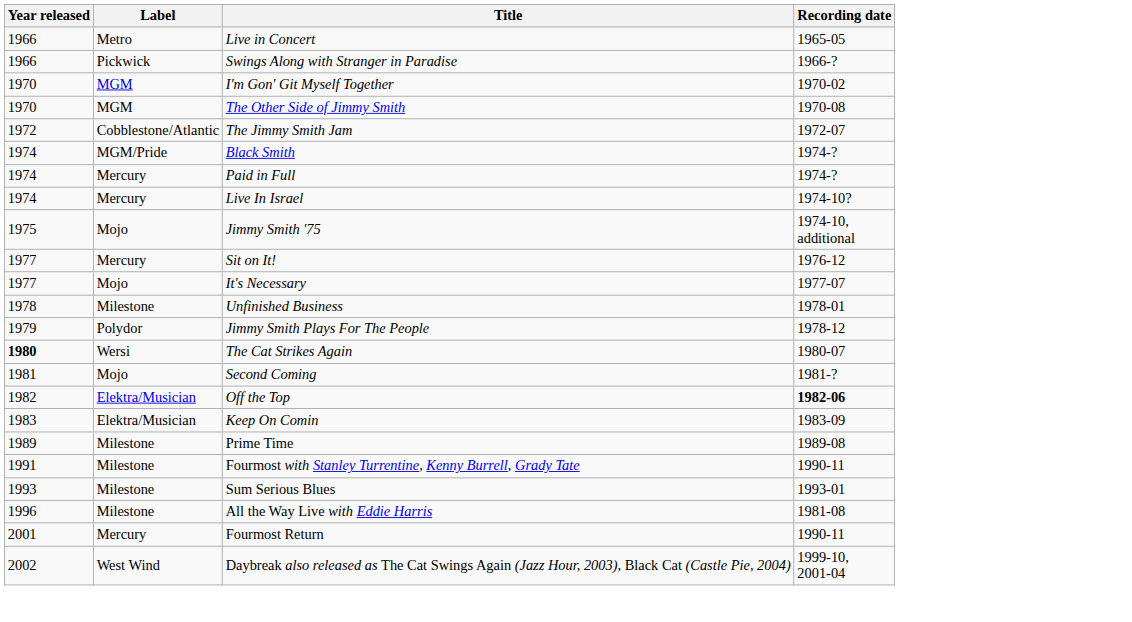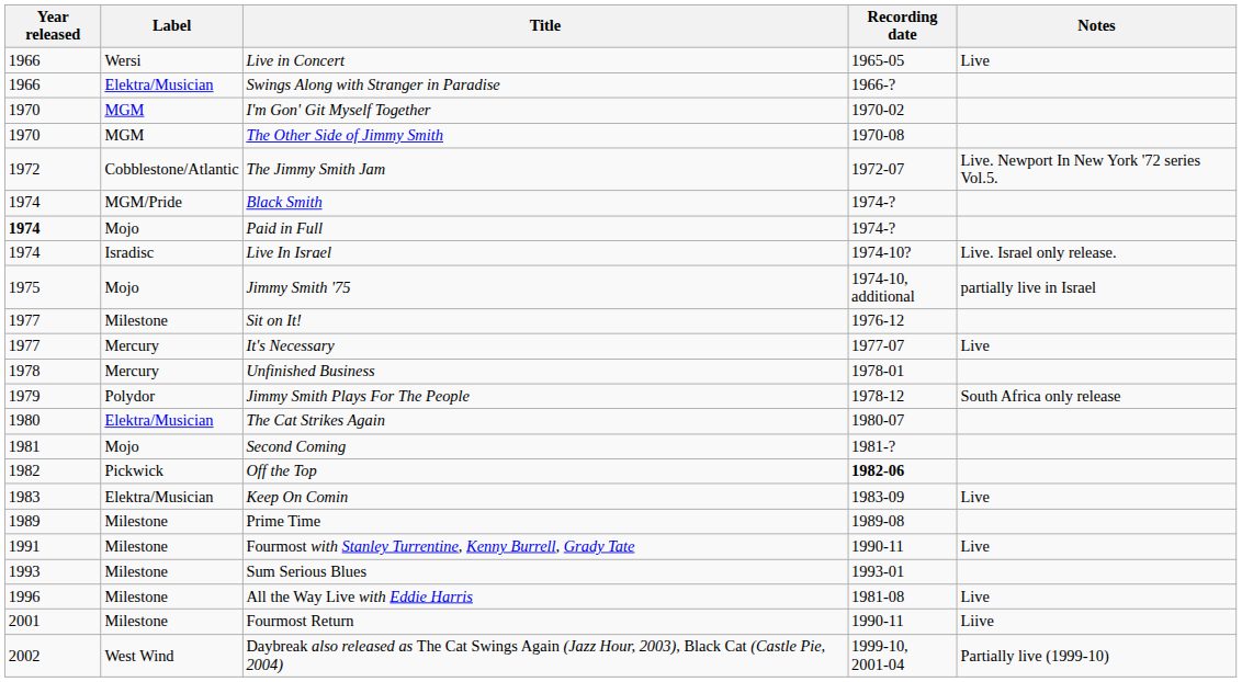+ column: Notes | Live | Live. Newport In New York '72 series Vol.5. | Live. Israel only release. | partially live in Israel | Live | South Africa only release | Live | Live | Live | Liive | Partially live (1999-10)
Live in Concert | Label: Metro -> Wersi
Swings Along with Stranger in Paradise | Label: Pickwick -> Elektra/Musician
Paid in Full | Year released: normal -> bold
Paid in Full | Label: Mercury -> Mojo
Live In Israel | Label: Mercury -> Isradisc
Sit on It! | Label: Mercury -> Milestone
It's Necessary | Label: Mojo -> Mercury
Unfinished Business | Label: Milestone -> Mercury
The Cat Strikes Again | Year released: bold -> normal
The Cat Strikes Again | Label: Wersi -> Elektra/Musician
Off the Top | Label: Elektra/Musician -> Pickwick
Fourmost Return | Label: Mercury -> Milestone
